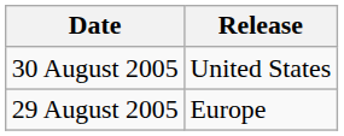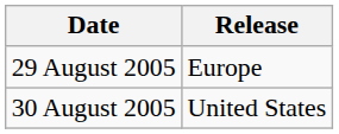rows swapped: 29 August 2005 <-> 30 August 2005
